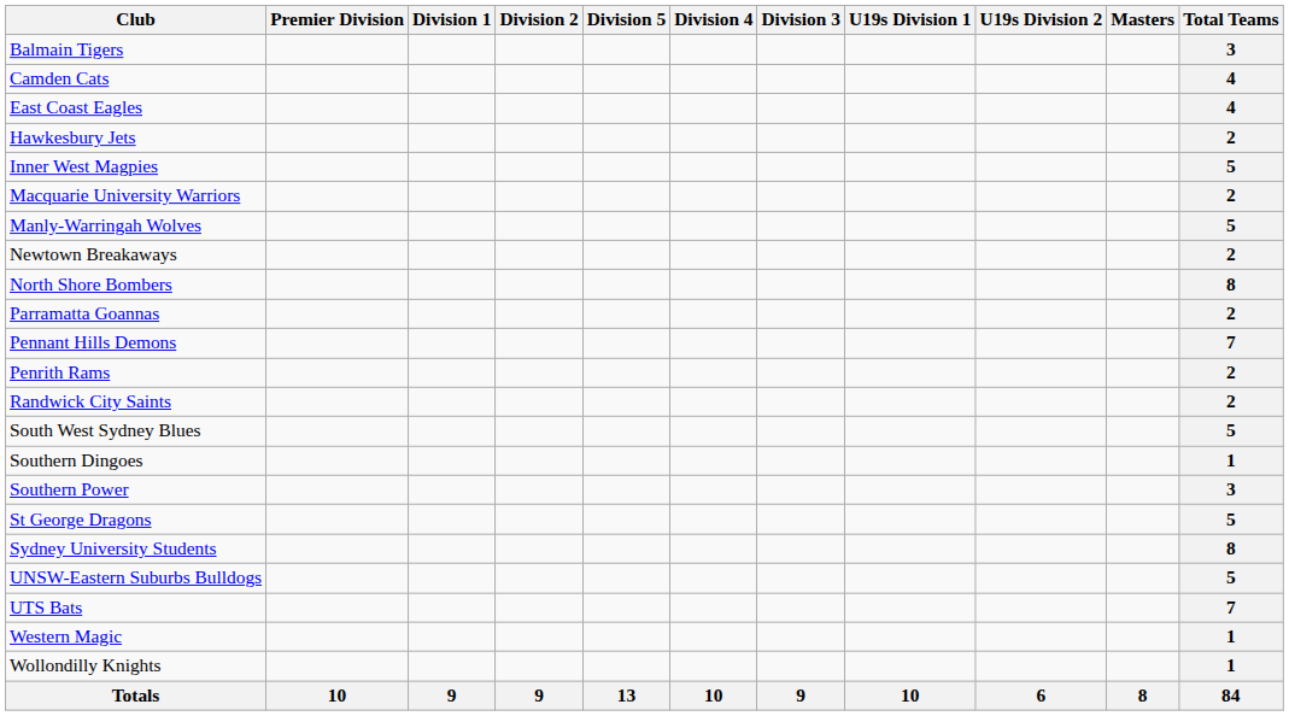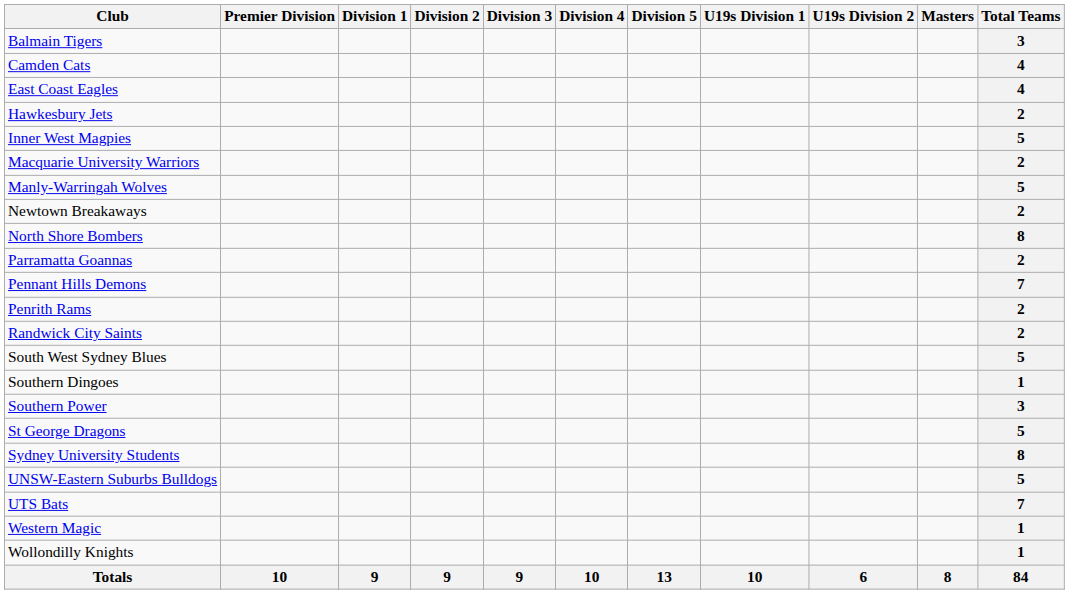columns swapped: Division 3 <-> Division 5
